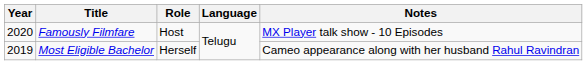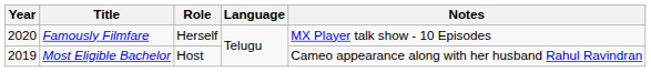Famously Filmfare | Role: Host -> Herself
Most Eligible Bachelor | Role: Herself -> Host
